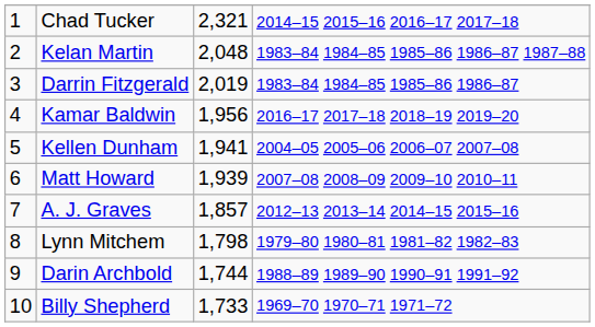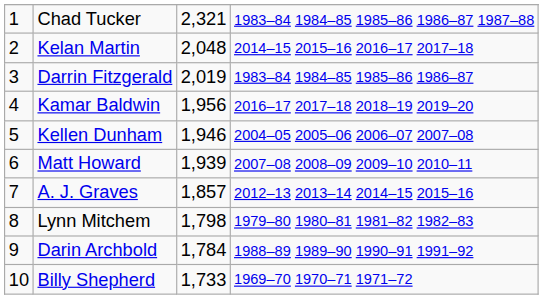Chad Tucker | column 4: 2014–15 2015–16 2016–17 2017–18 -> 1983–84 1984–85 1985–86 1986–87 1987–88
Kelan Martin | column 4: 1983–84 1984–85 1985–86 1986–87 1987–88 -> 2014–15 2015–16 2016–17 2017–18
Kellen Dunham | column 3: 1,941 -> 1,946
Darin Archbold | column 3: 1,744 -> 1,784
